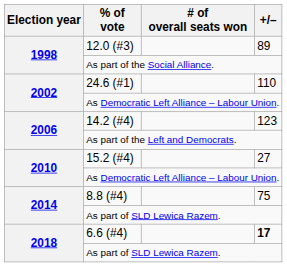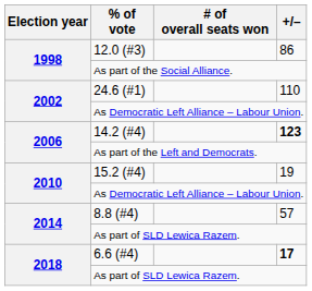12.0 (#3) | +/–: 89 -> 86
14.2 (#4) | +/–: normal -> bold
15.2 (#4) | +/–: 27 -> 19
8.8 (#4) | +/–: 75 -> 57
